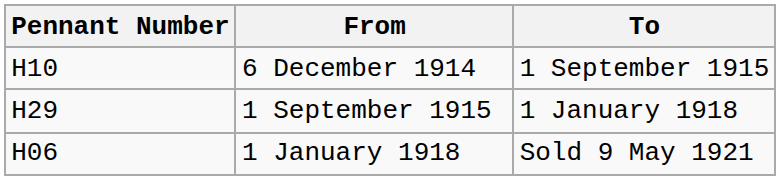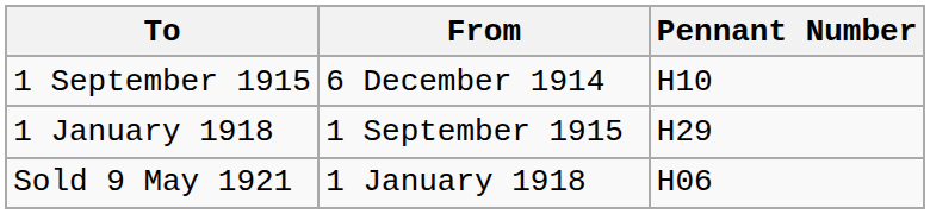columns swapped: Pennant Number <-> To
